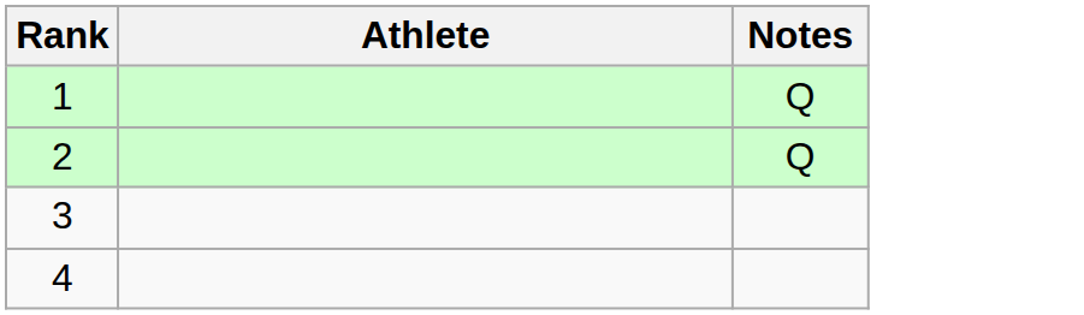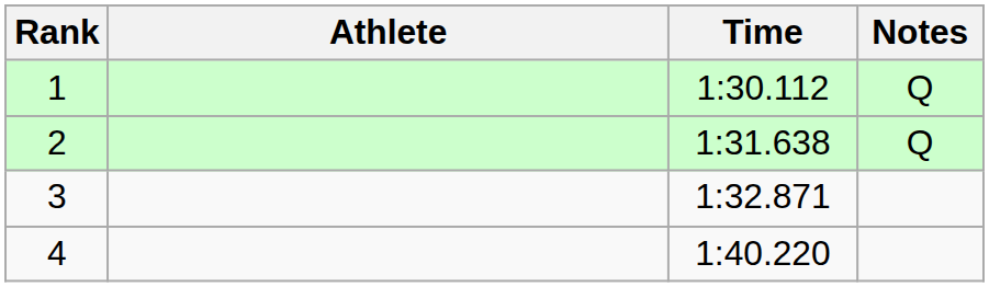+ column: Time | 1:30.112 | 1:31.638 | 1:32.871 | 1:40.220
